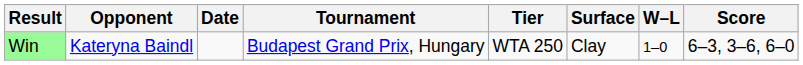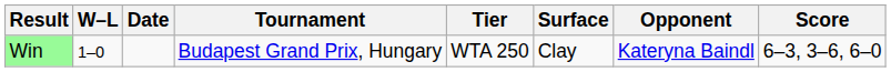columns swapped: W–L <-> Opponent
